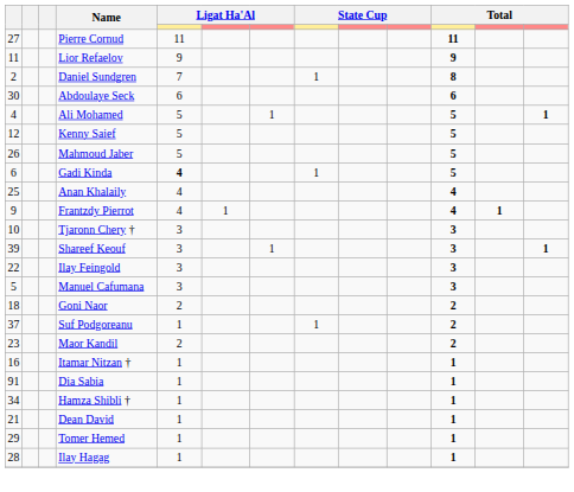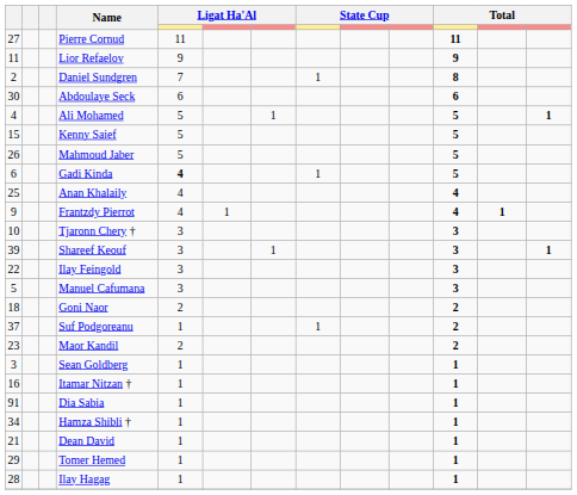Kenny Saief | column 1: 12 -> 15
+ row: 3 | Sean Goldberg | 1 | 1
